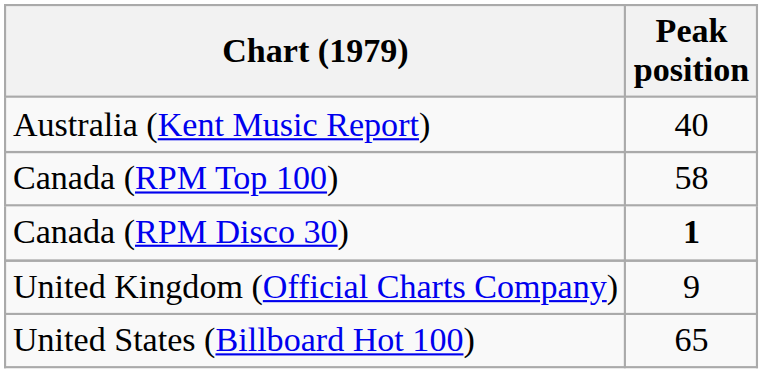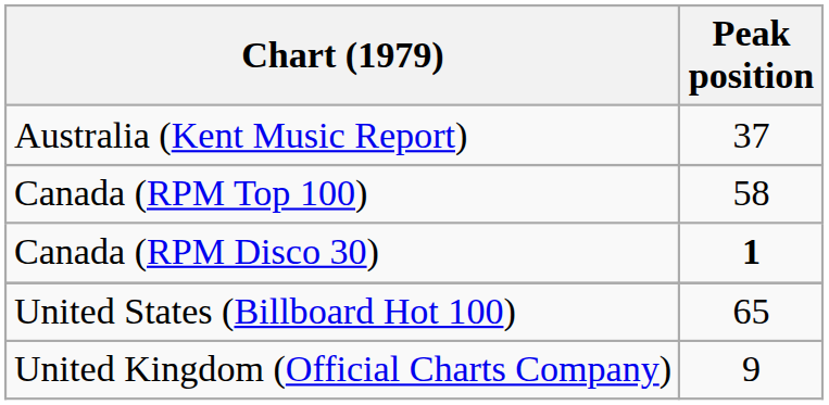Australia (Kent Music Report) | Peak position: 40 -> 37
rows swapped: United Kingdom (Official Charts Company) <-> United States (Billboard Hot 100)
